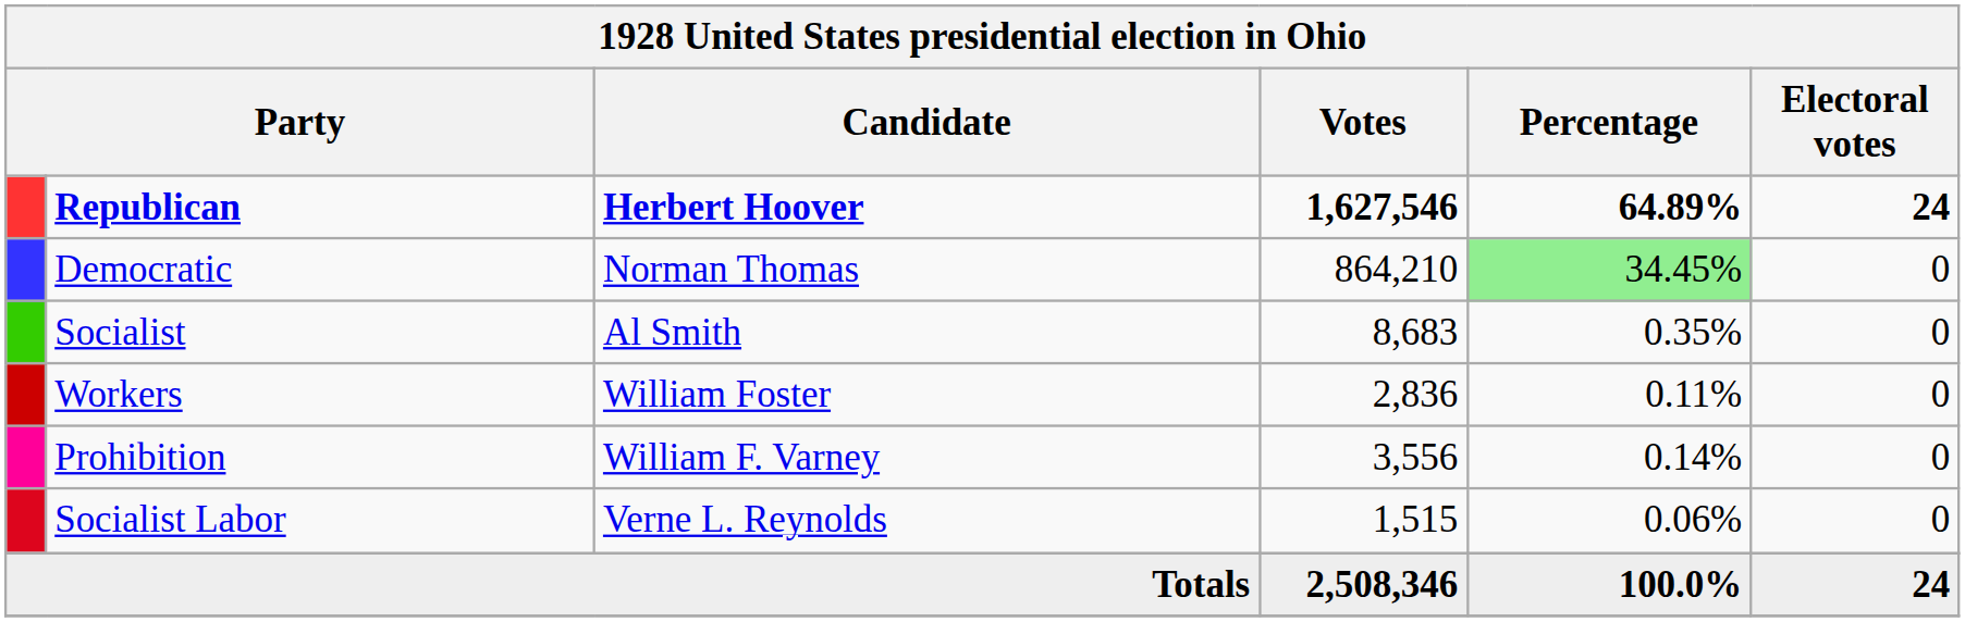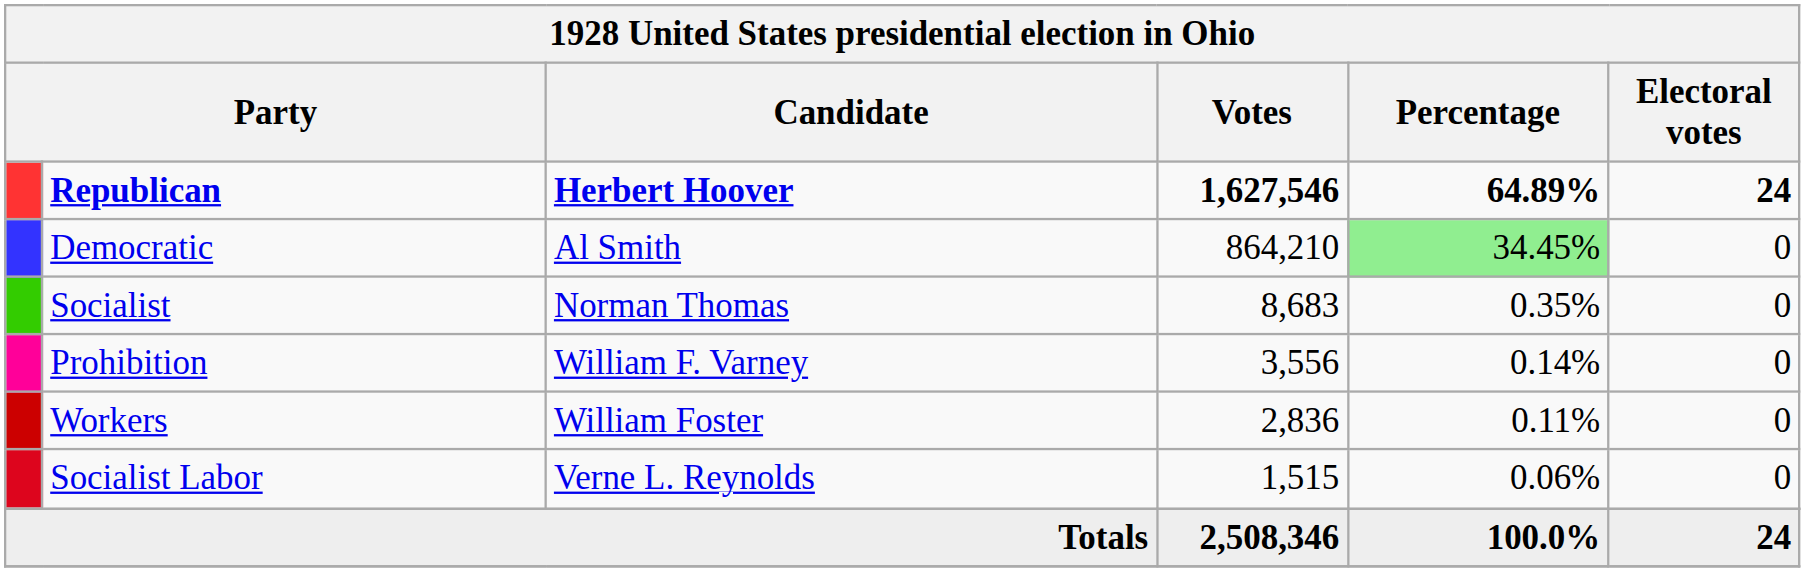Democratic | Candidate: Norman Thomas -> Al Smith
Socialist | Candidate: Al Smith -> Norman Thomas
rows swapped: Prohibition <-> Workers
